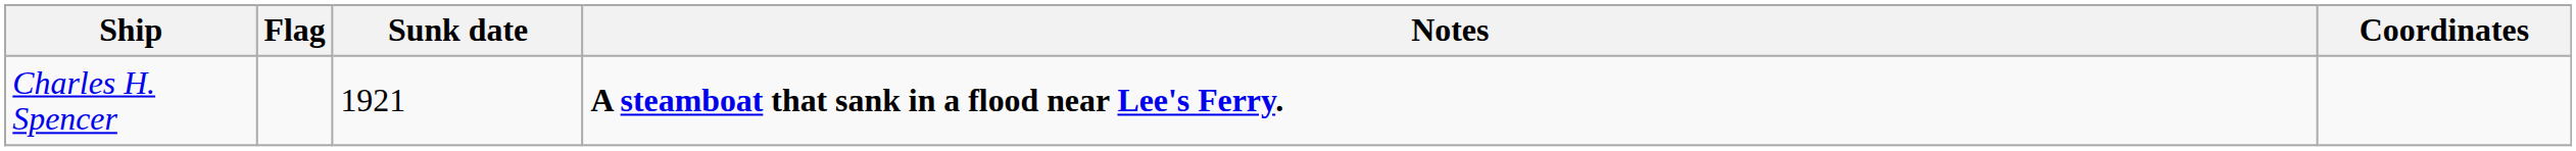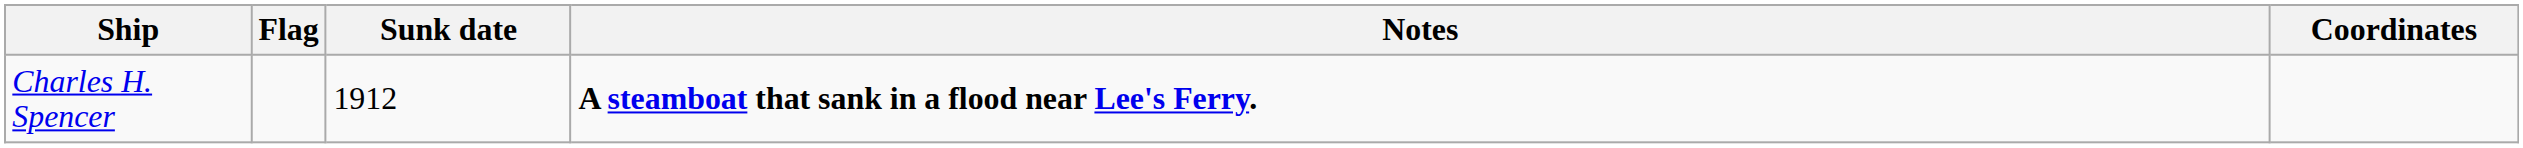Charles H. Spencer | Sunk date: 1921 -> 1912
